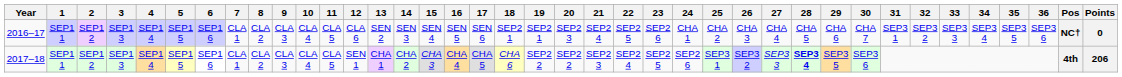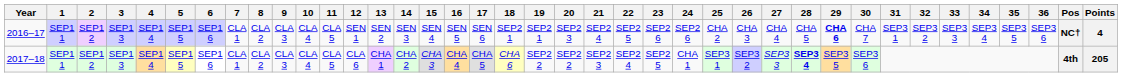2016–17 | 12: CLA 6 -> SEN 1
2016–17 | 24: CHA 1 -> SEP2 6
2016–17 | 29: normal -> bold
2016–17 | Points: 0 -> 4
2017–18 | 12: SEN 1 -> CLA 6
2017–18 | 24: SEP2 6 -> CHA 1
2017–18 | Points: 206 -> 205
